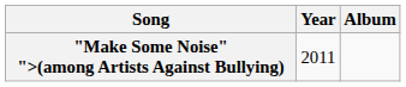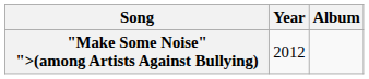"Make Some Noise" ">(among Artists Against Bullying) | Year: 2011 -> 2012
